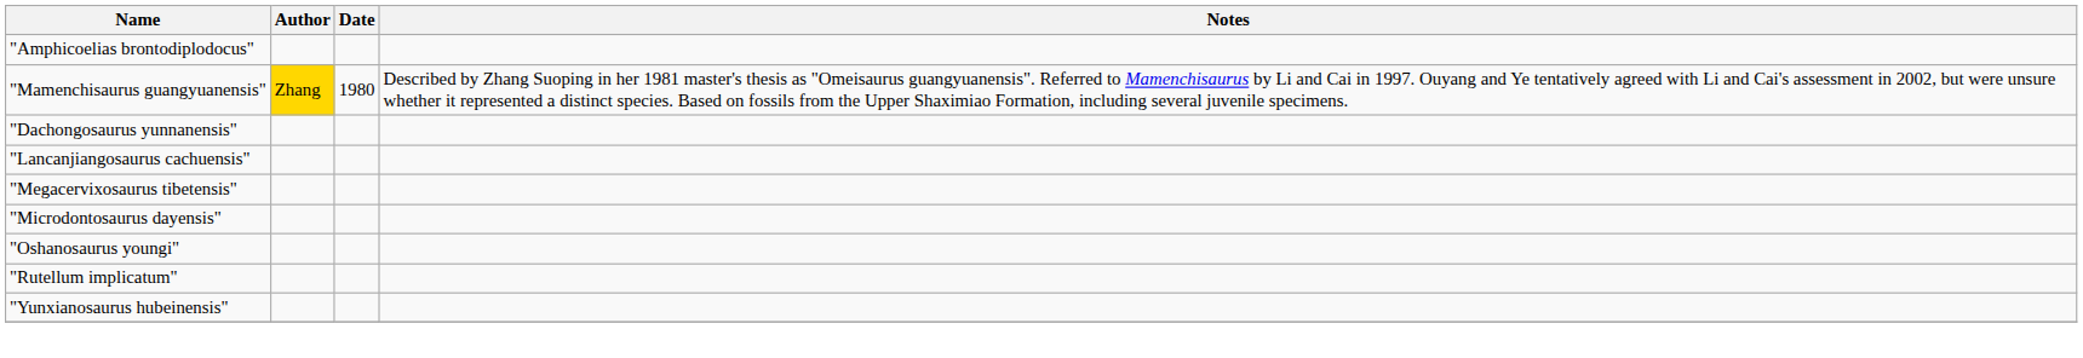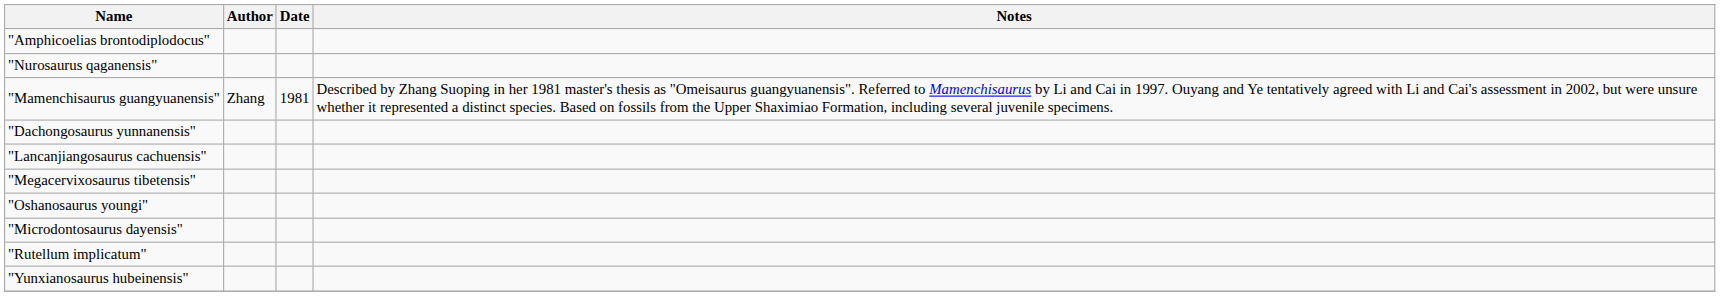+ row: "Nurosaurus qaganensis"
"Mamenchisaurus guangyuanensis" | Author: gold background -> no background
"Mamenchisaurus guangyuanensis" | Date: 1980 -> 1981
rows swapped: "Microdontosaurus dayensis" <-> "Oshanosaurus youngi"
